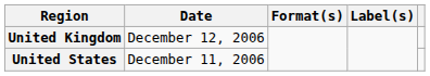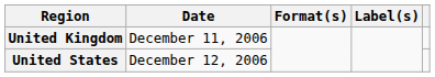United Kingdom | Date: December 12, 2006 -> December 11, 2006
United States | Date: December 11, 2006 -> December 12, 2006
